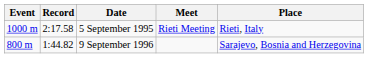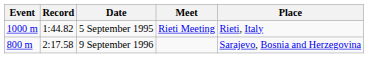5 September 1995 | Record: 2:17.58 -> 1:44.82
9 September 1996 | Record: 1:44.82 -> 2:17.58
